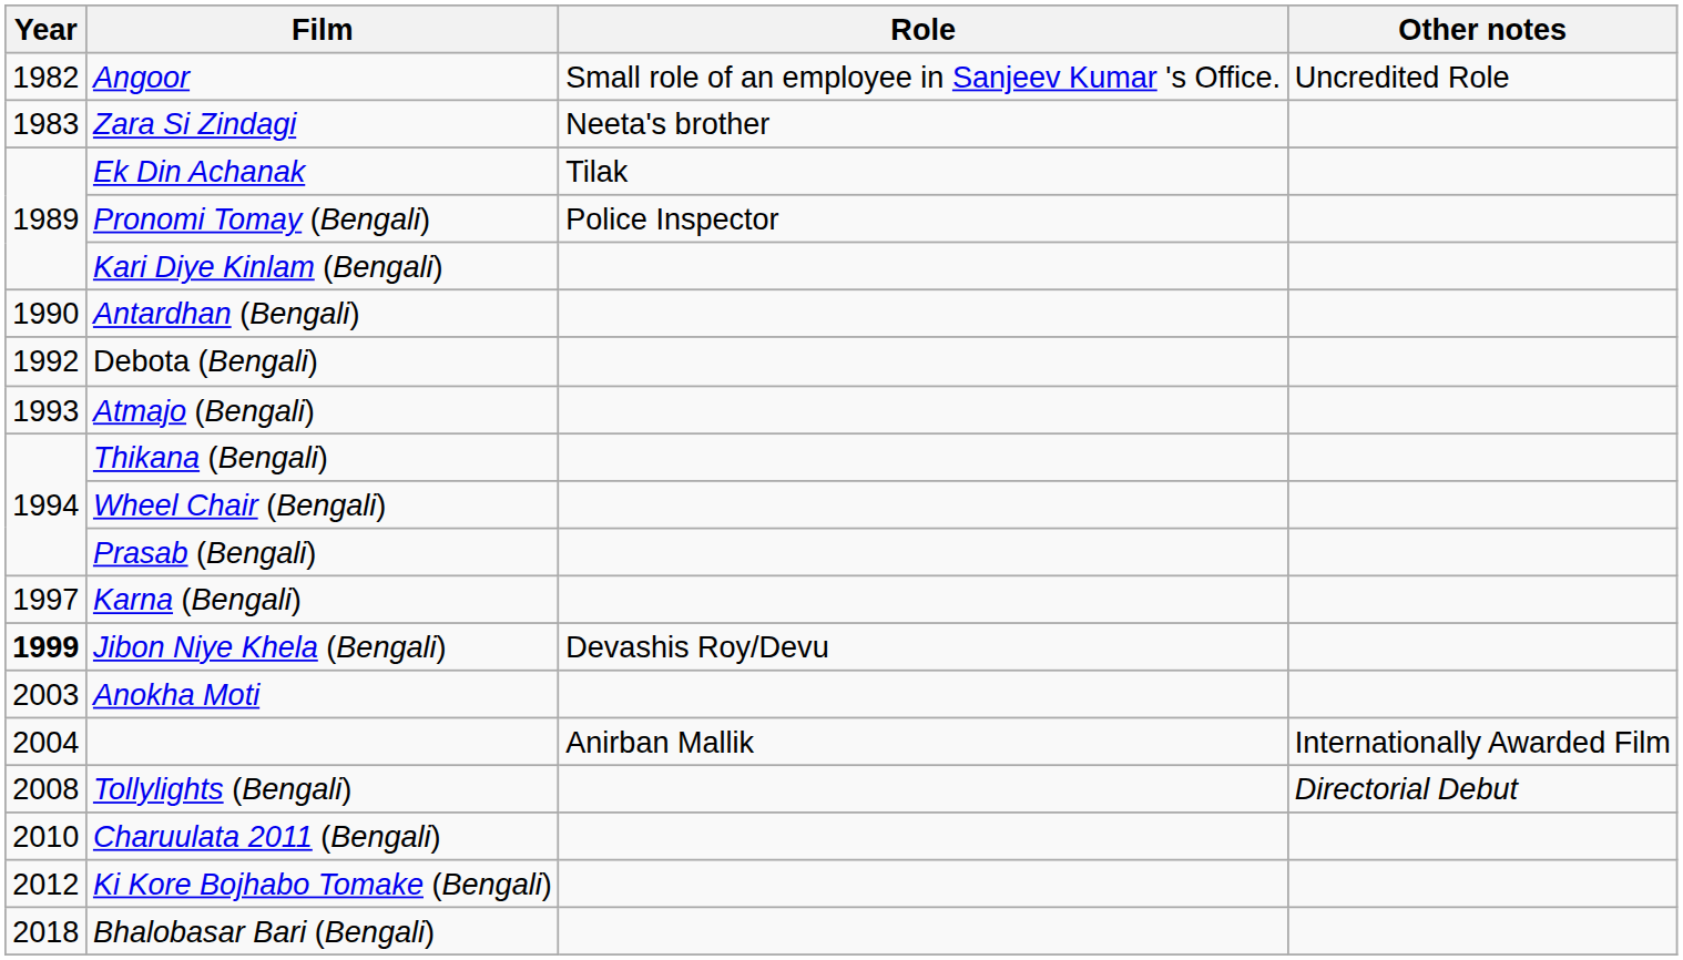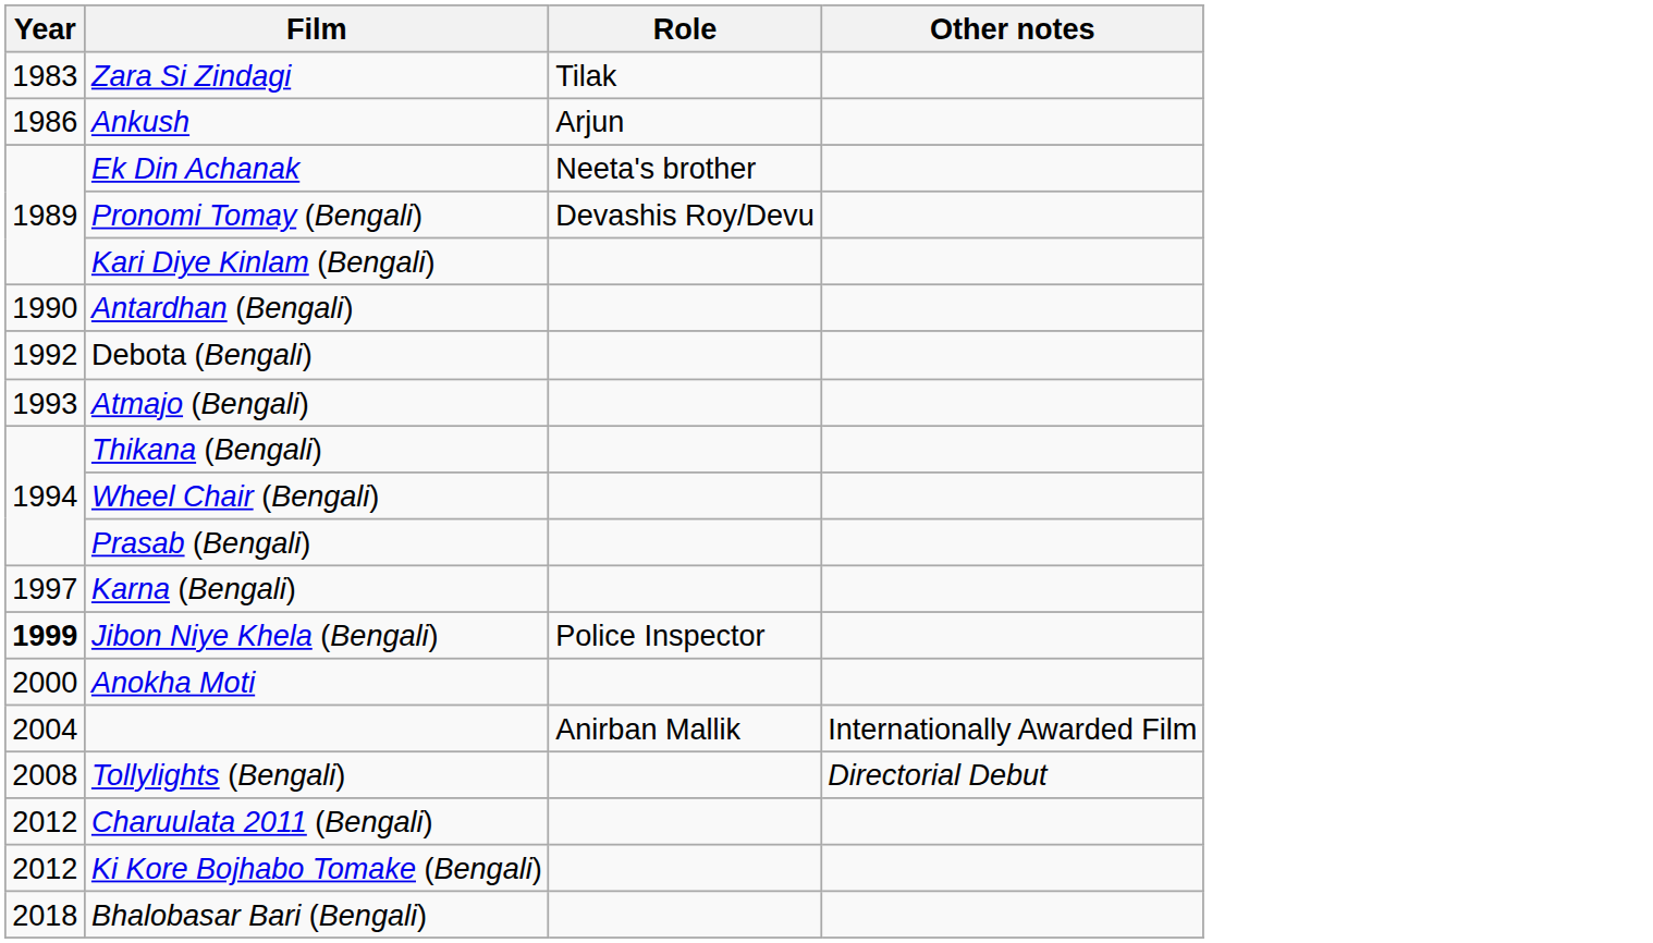- row: 1982 | Angoor | Small role of an employee in Sanjeev Kumar 's Office. | Uncredited Role
Zara Si Zindagi | Role: Neeta's brother -> Tilak
+ row: 1986 | Ankush | Arjun
Ek Din Achanak | Role: Tilak -> Neeta's brother
Pronomi Tomay (Bengali) | Role: Police Inspector -> Devashis Roy/Devu
Jibon Niye Khela (Bengali) | Role: Devashis Roy/Devu -> Police Inspector
Anokha Moti | Year: 2003 -> 2000
Charuulata 2011 (Bengali) | Year: 2010 -> 2012
